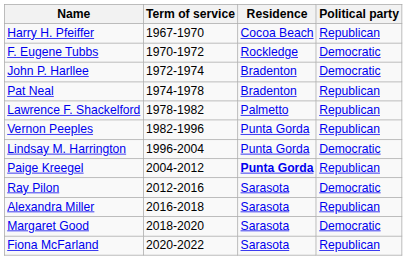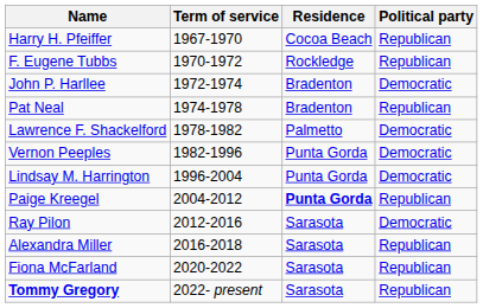F. Eugene Tubbs | Political party: Democratic -> Republican
Lawrence F. Shackelford | Political party: Republican -> Democratic
Vernon Peeples | Political party: Republican -> Democratic
- row: Margaret Good | 2018-2020 | Sarasota | Democratic
+ row: Tommy Gregory | 2022- present | Sarasota | Republican
